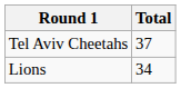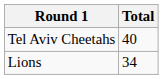Tel Aviv Cheetahs | Total: 37 -> 40
